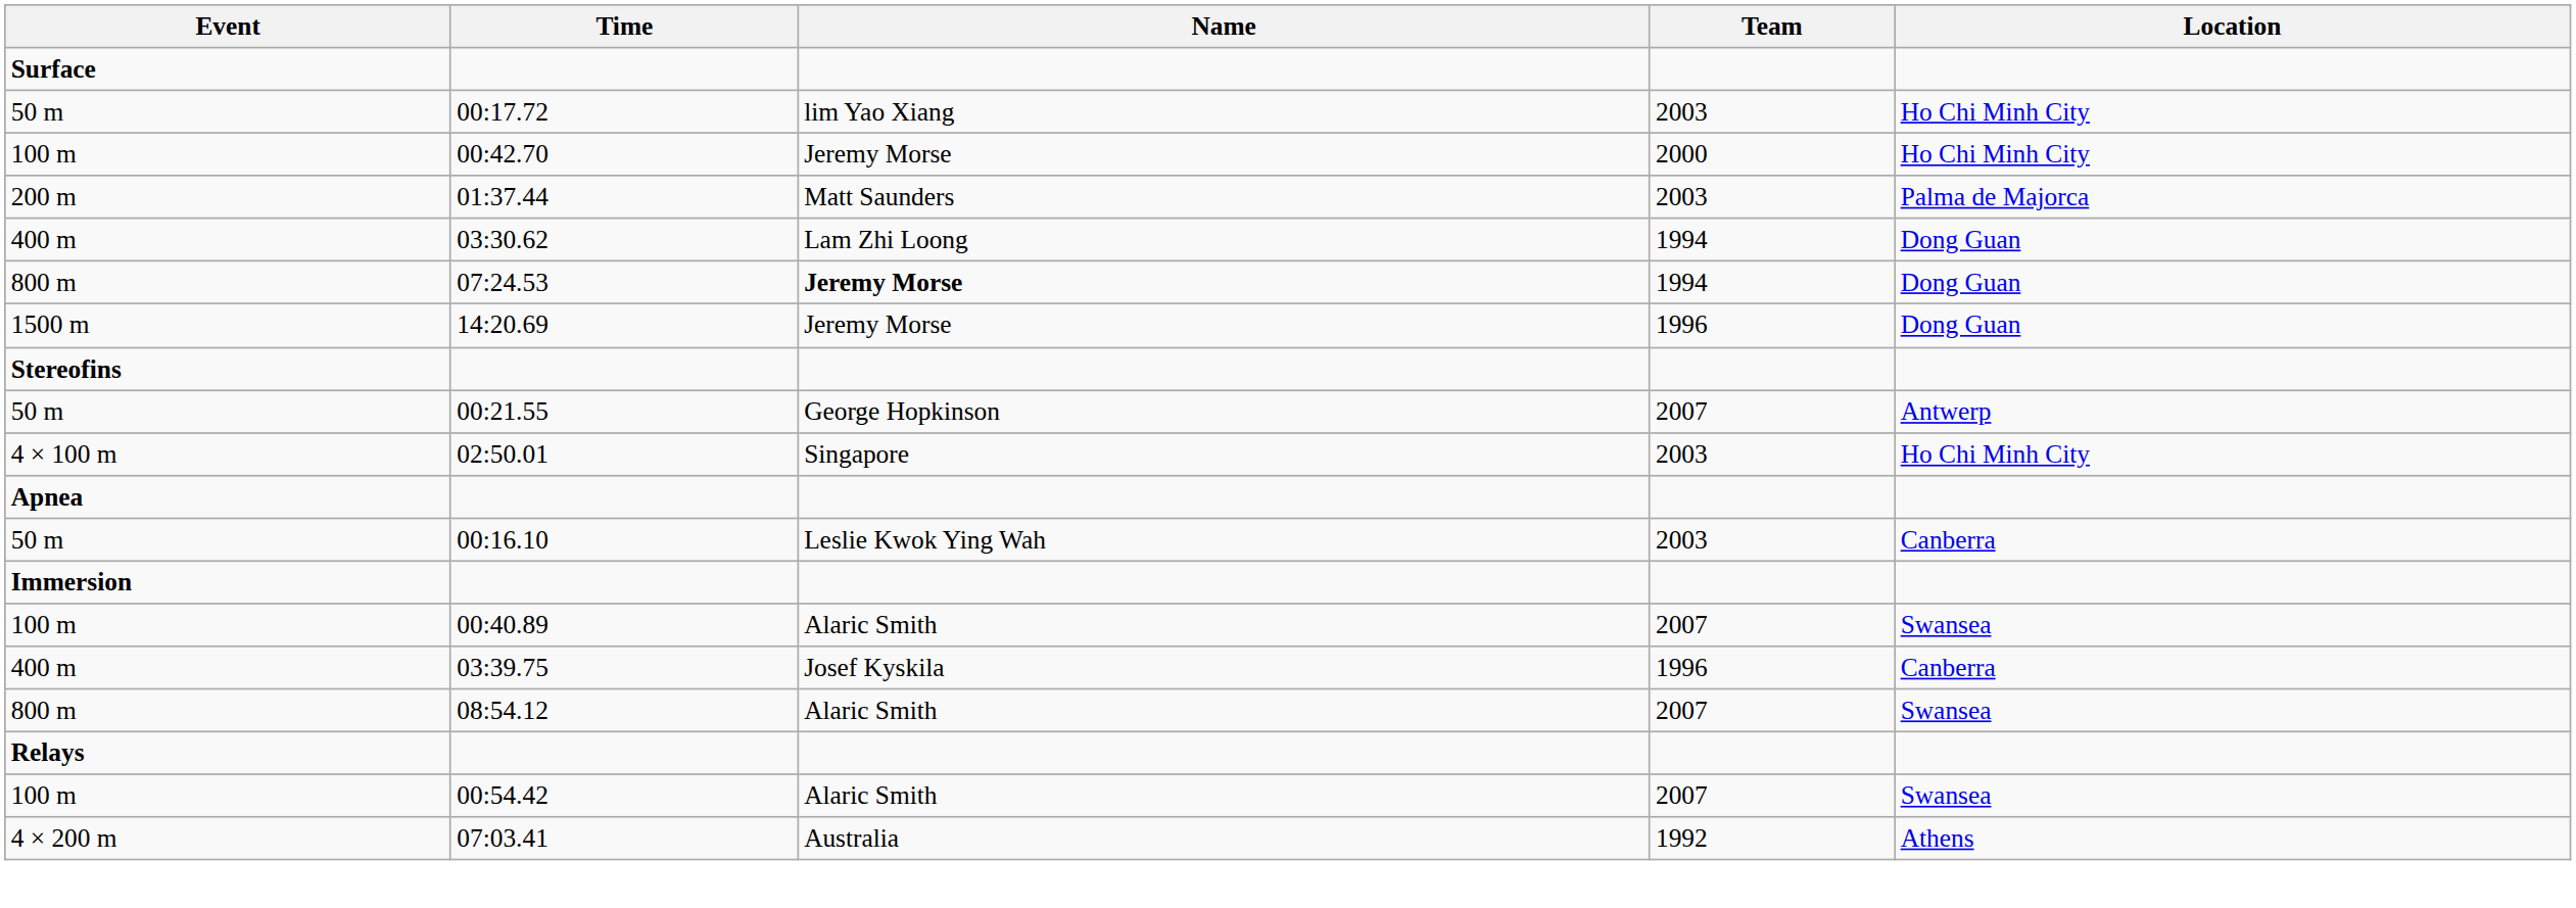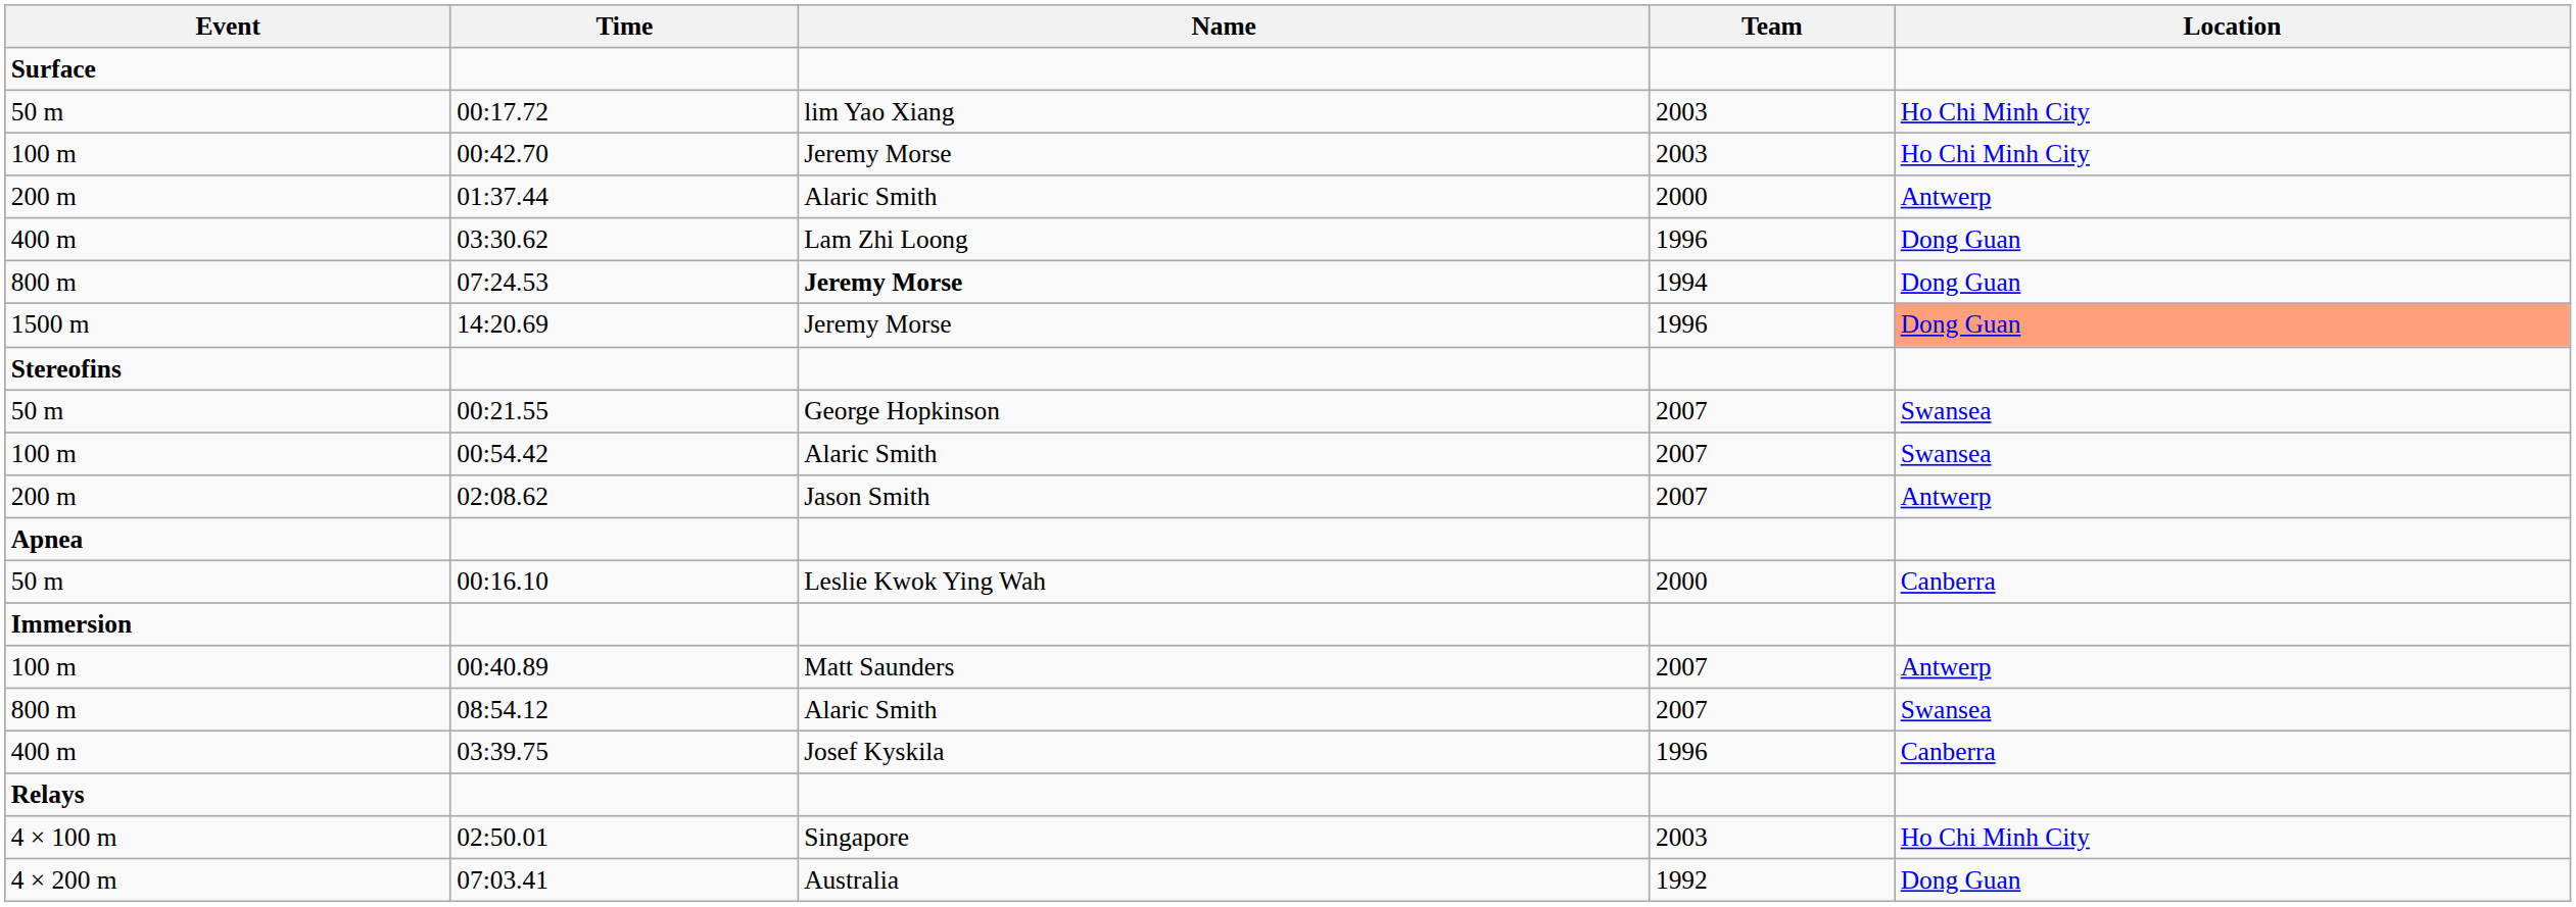00:42.70 | Team: 2000 -> 2003
01:37.44 | Name: Matt Saunders -> Alaric Smith
01:37.44 | Team: 2003 -> 2000
01:37.44 | Location: Palma de Majorca -> Antwerp
03:30.62 | Team: 1994 -> 1996
14:20.69 | Location: no background -> lightsalmon background
00:21.55 | Location: Antwerp -> Swansea
rows swapped: 00:54.42 <-> 02:50.01
+ row: 200 m | 02:08.62 | Jason Smith | 2007 | Antwerp
00:16.10 | Team: 2003 -> 2000
00:40.89 | Name: Alaric Smith -> Matt Saunders
00:40.89 | Location: Swansea -> Antwerp
rows swapped: 03:39.75 <-> 08:54.12
07:03.41 | Location: Athens -> Dong Guan
